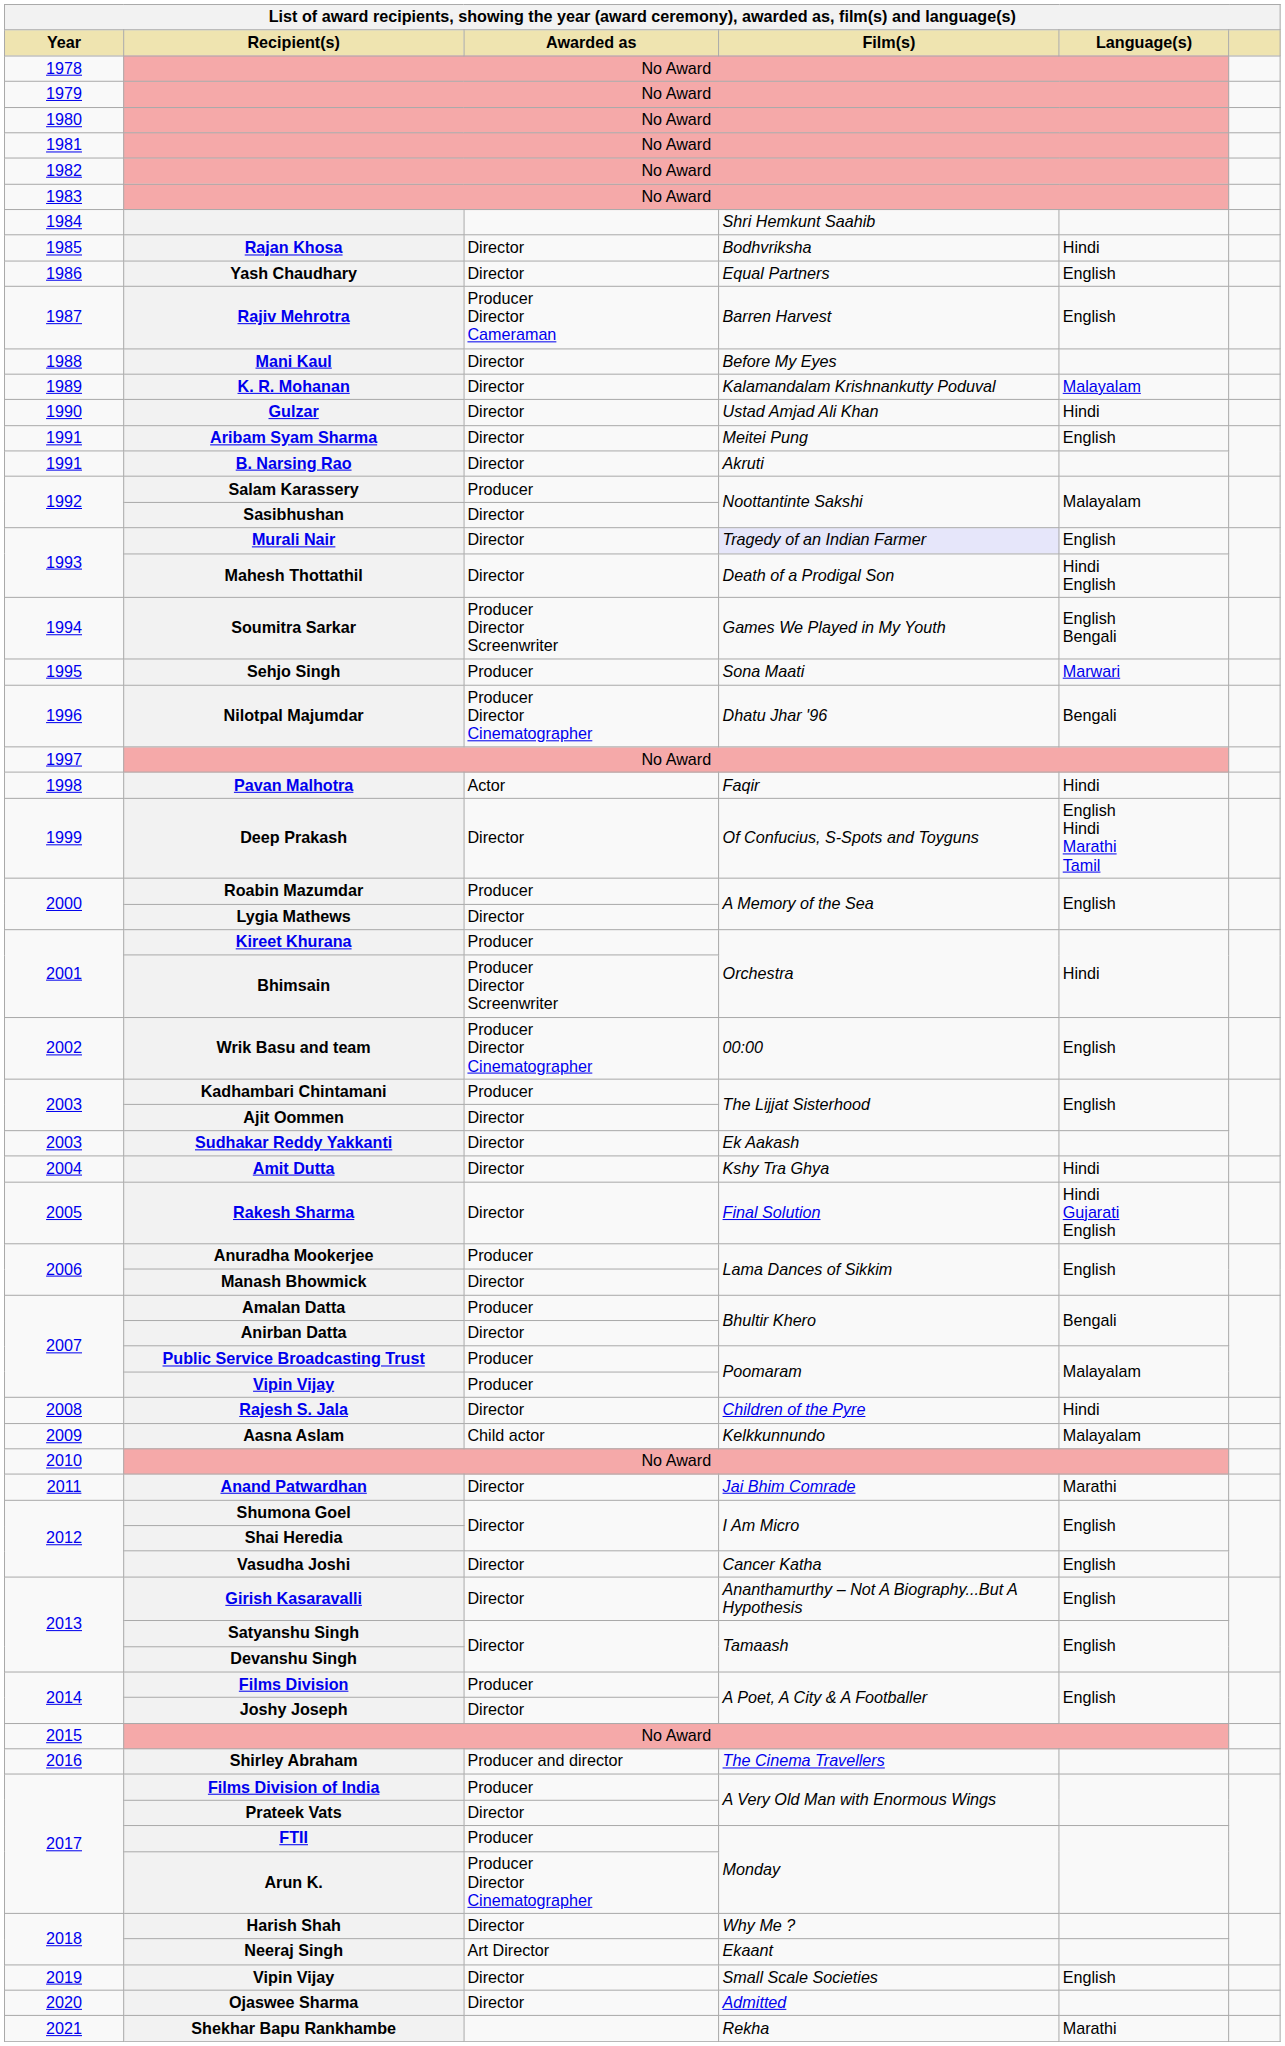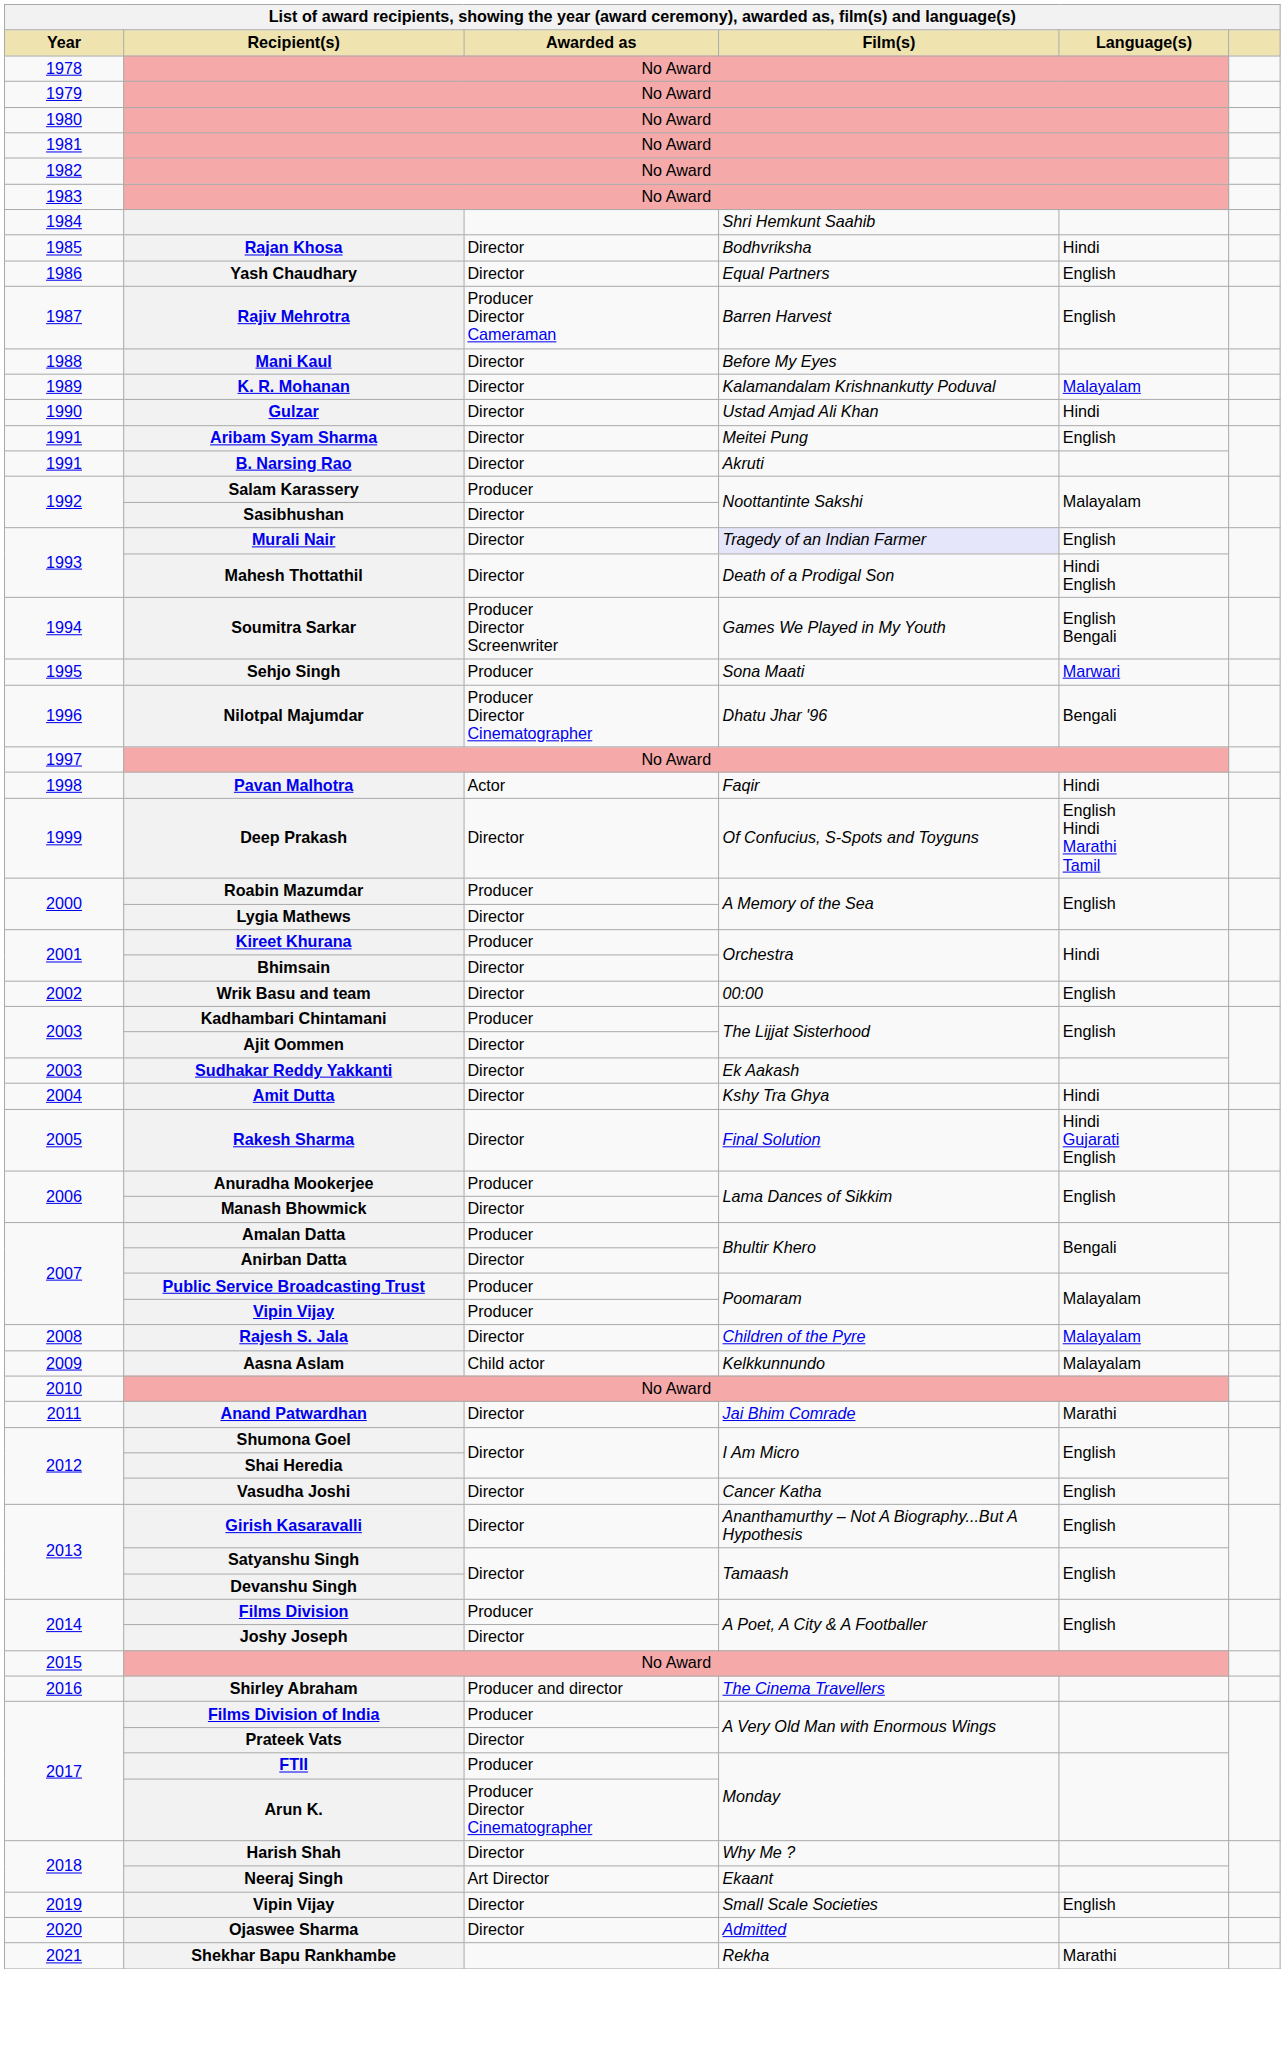Bhimsain | Awarded as: Producer Director Screenwriter -> Director
Wrik Basu and team | Awarded as: Producer Director Cinematographer -> Director
Rajesh S. Jala | Language(s): Hindi -> Malayalam
